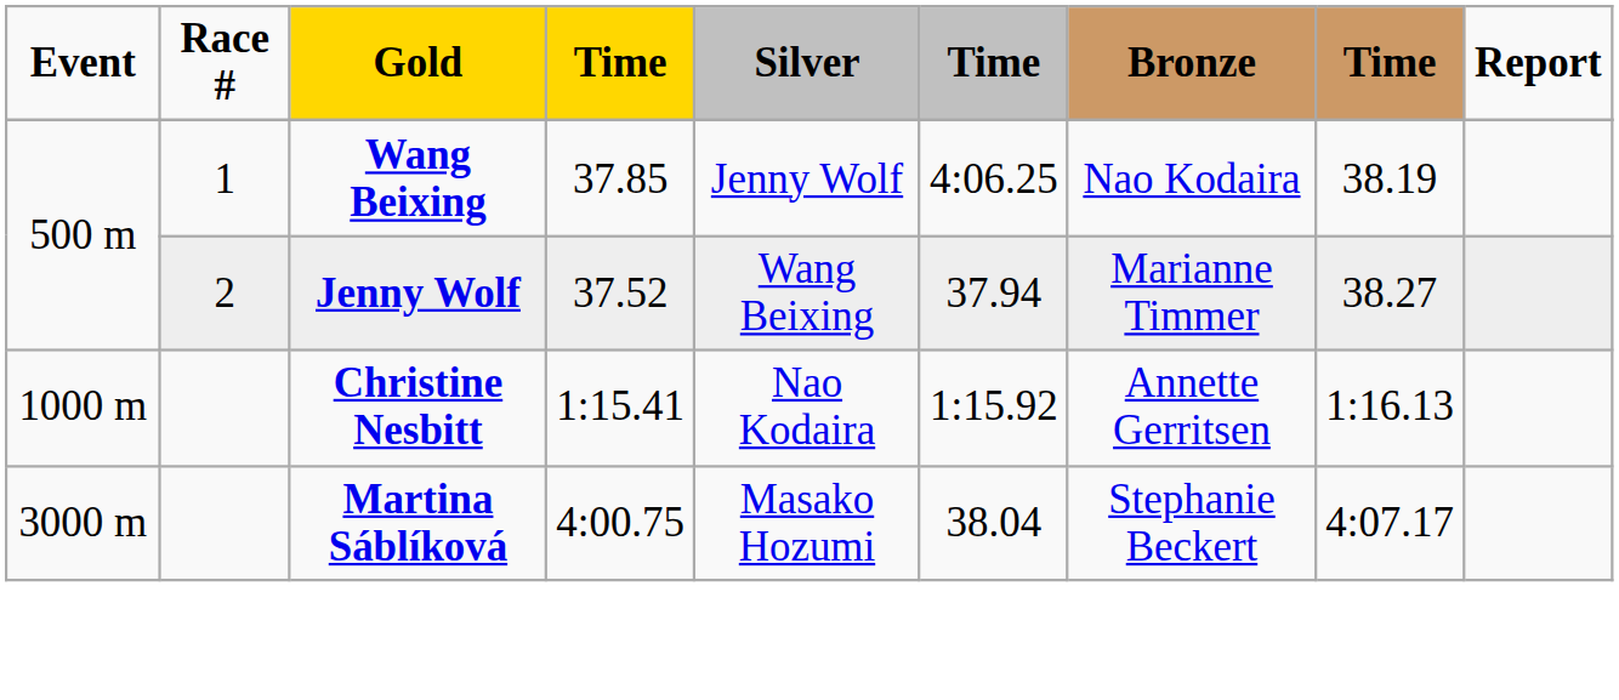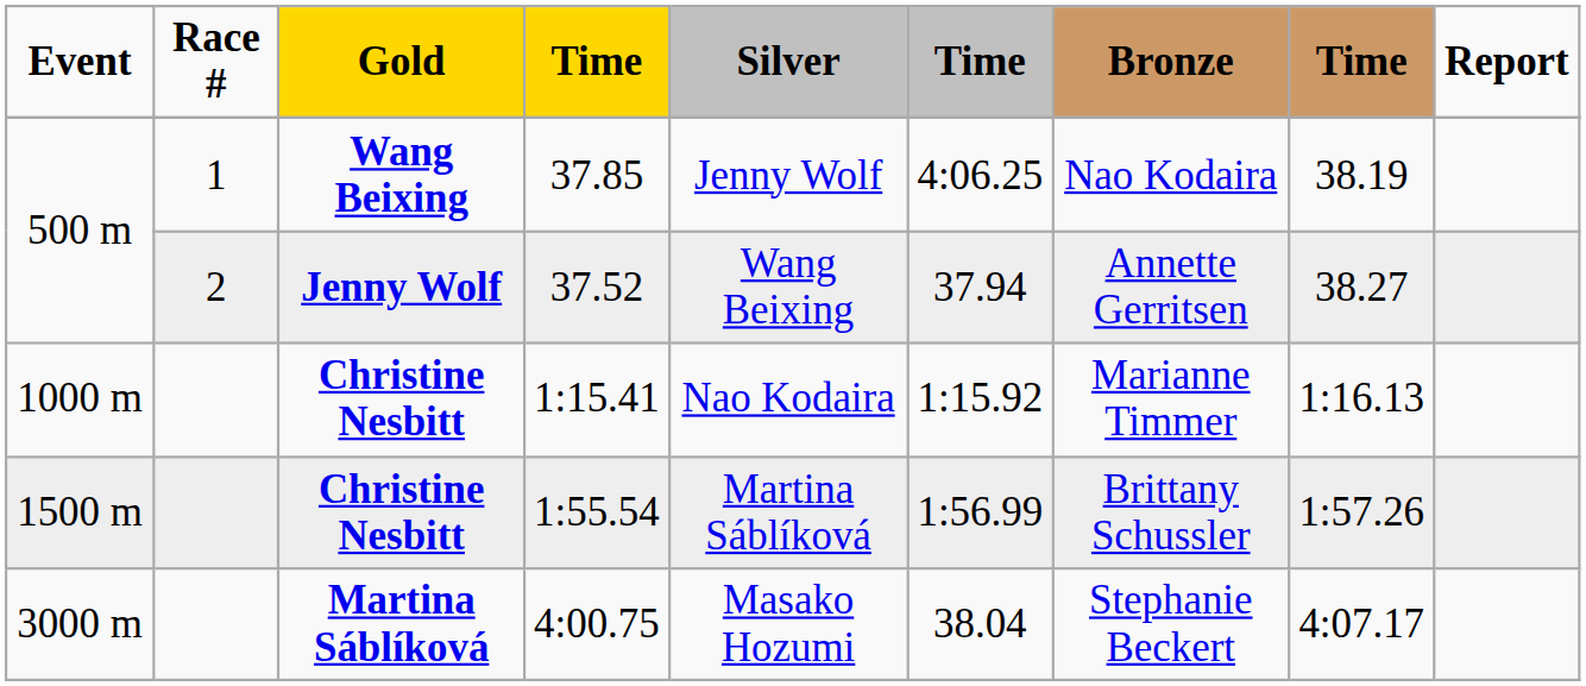37.52 | Bronze: Marianne Timmer -> Annette Gerritsen
1:15.41 | Bronze: Annette Gerritsen -> Marianne Timmer
+ row: 1500 m | Christine Nesbitt | 1:55.54 | Martina Sáblíková | 1:56.99 | Brittany Schussler | 1:57.26
